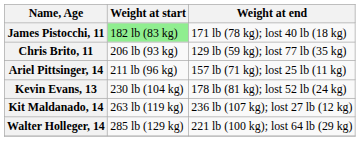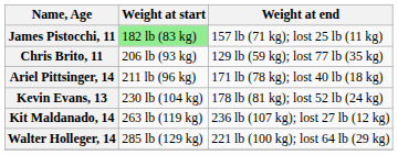James Pistocchi, 11 | Weight at end: 171 lb (78 kg); lost 40 lb (18 kg) -> 157 lb (71 kg); lost 25 lb (11 kg)
Ariel Pittsinger, 14 | Weight at end: 157 lb (71 kg); lost 25 lb (11 kg) -> 171 lb (78 kg); lost 40 lb (18 kg)
